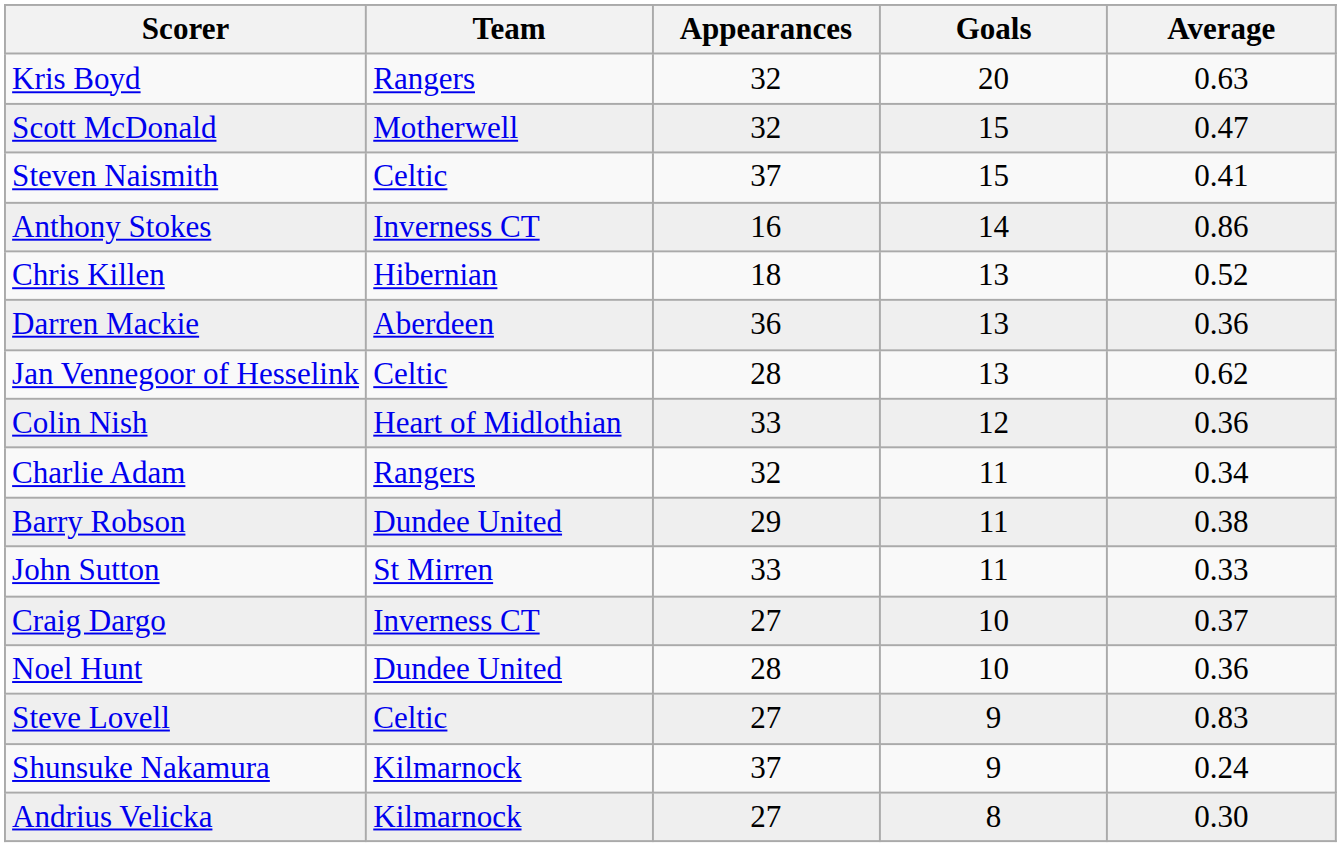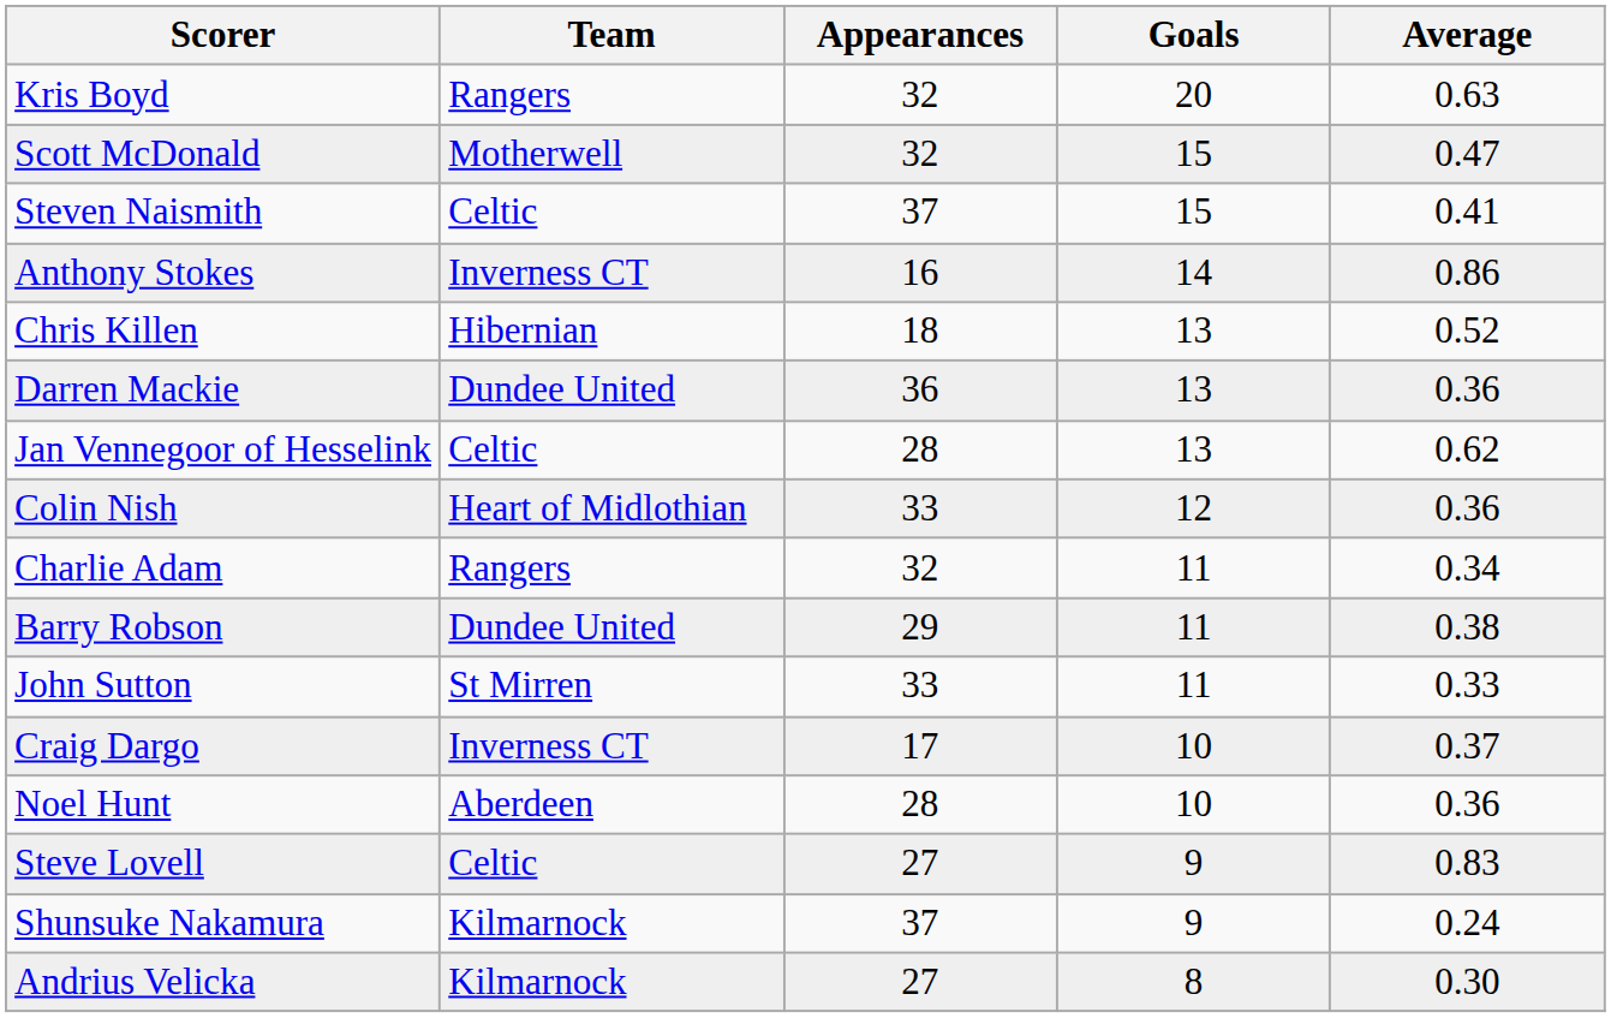Darren Mackie | Team: Aberdeen -> Dundee United
Craig Dargo | Appearances: 27 -> 17
Noel Hunt | Team: Dundee United -> Aberdeen
